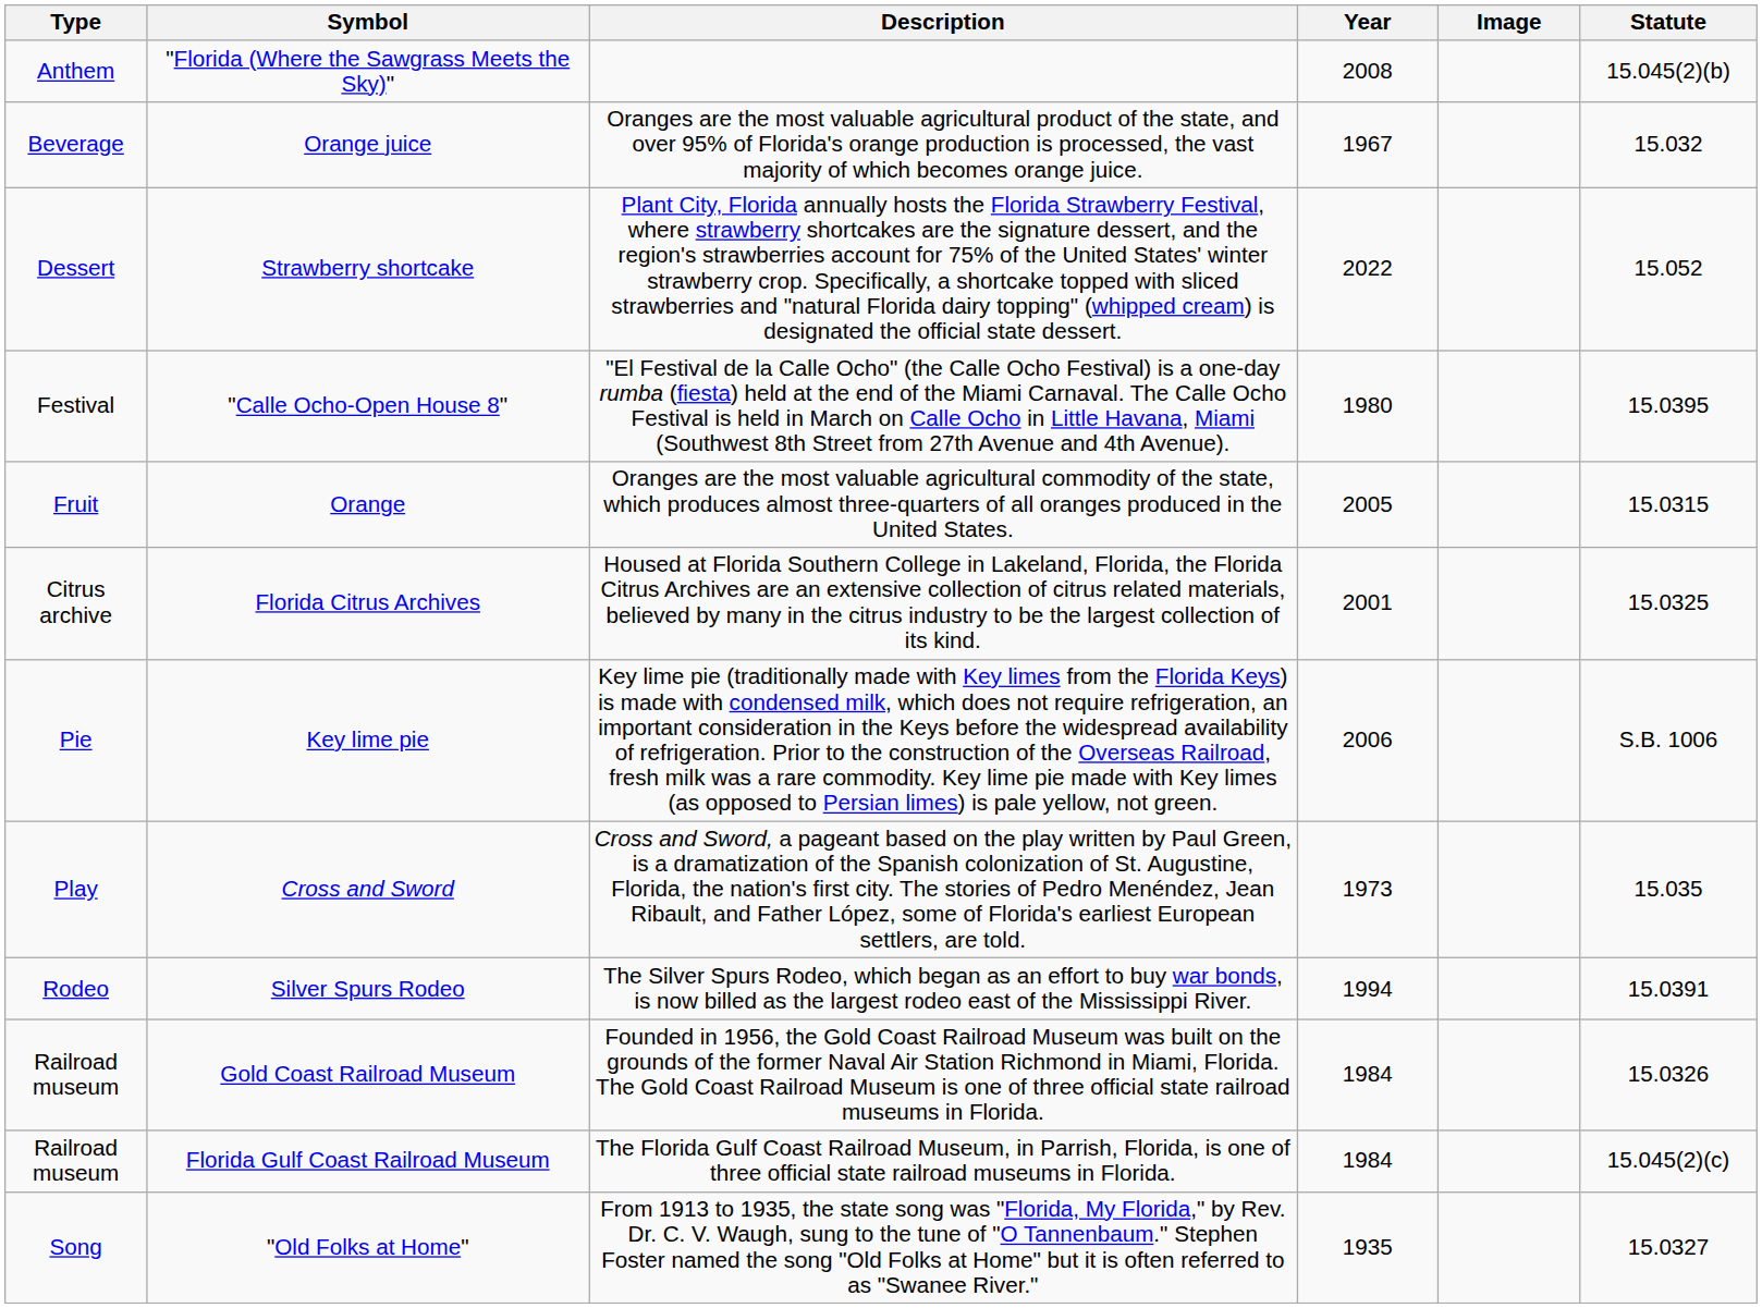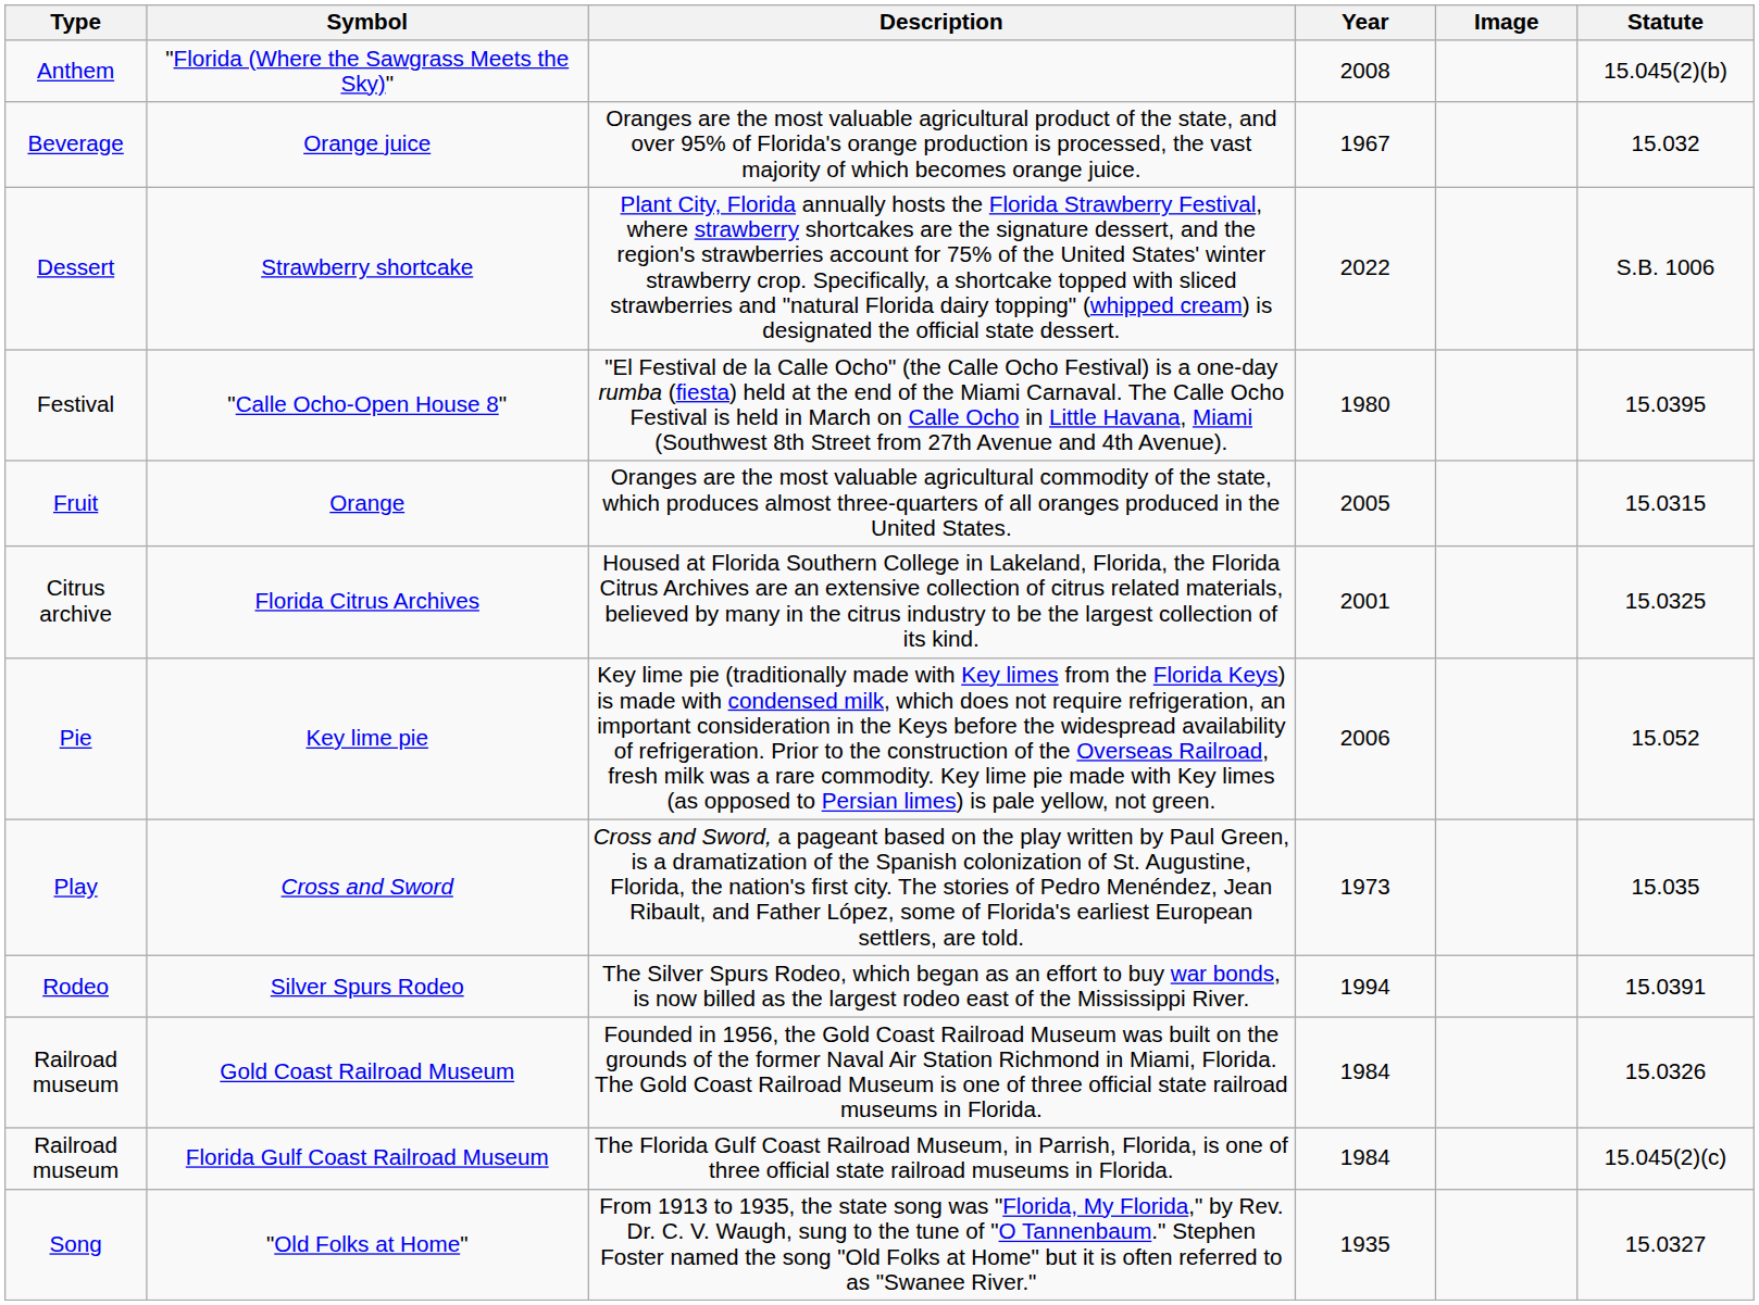Strawberry shortcake | Statute: 15.052 -> S.B. 1006
Key lime pie | Statute: S.B. 1006 -> 15.052
